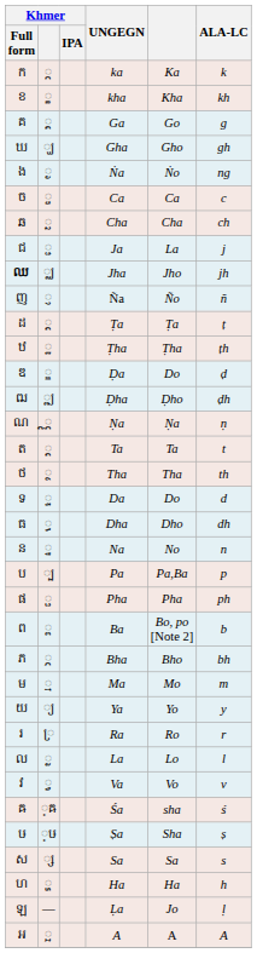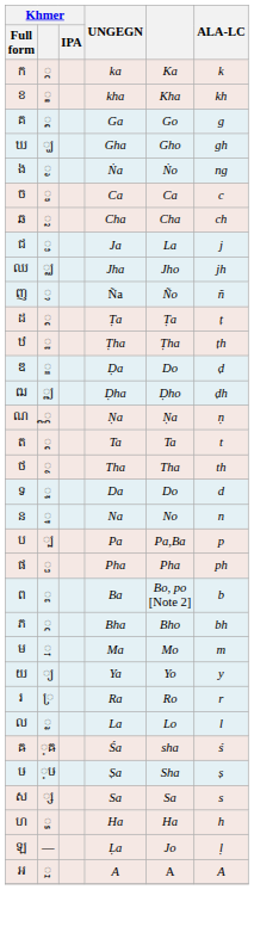Jha | Khmer / Full form: bold -> normal
- row: ធ | ្ធ | Dha | Dho | dh
- row: វ | ្វ | Va | Vo | v
